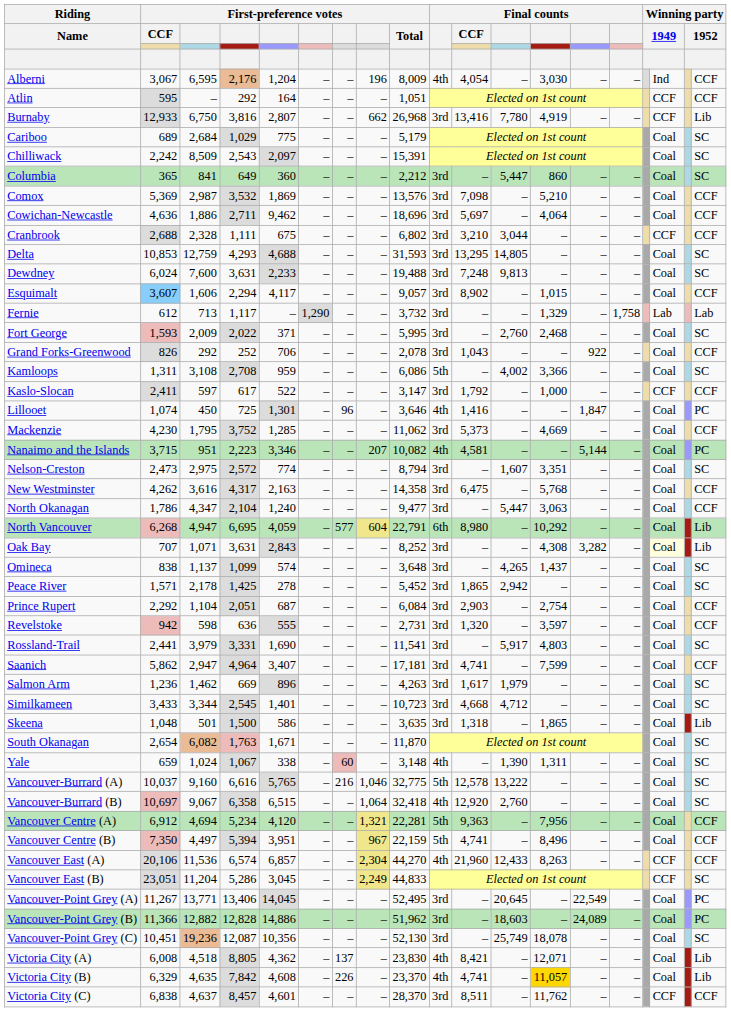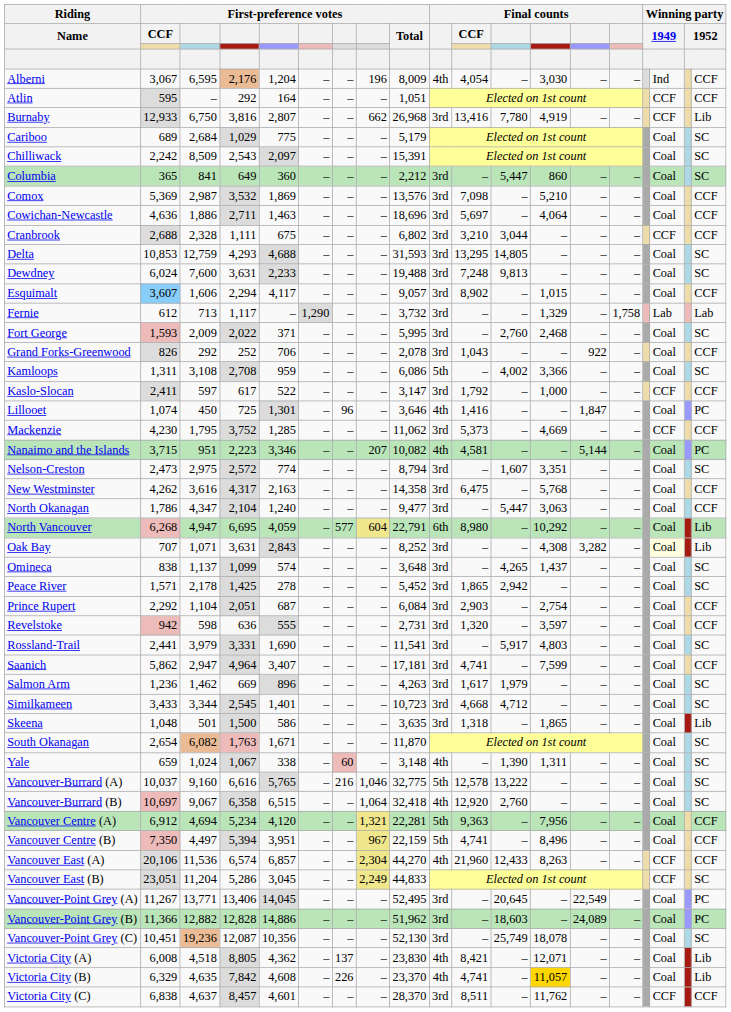Cowichan-Newcastle | column 5: 9,462 -> 1,463
Mackenzie | column 17: Coal -> CCF
